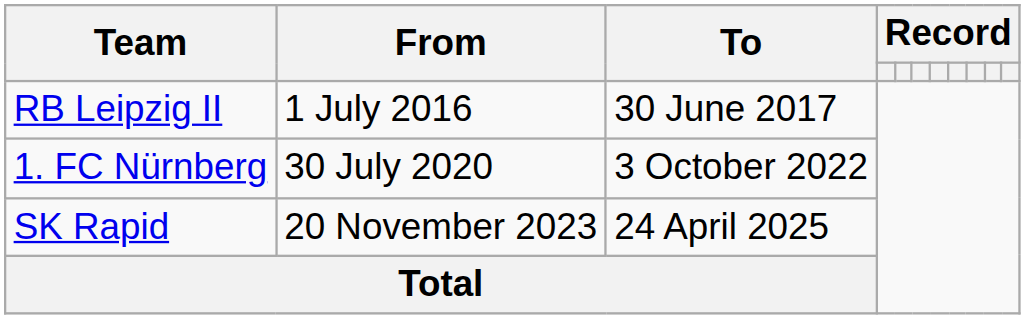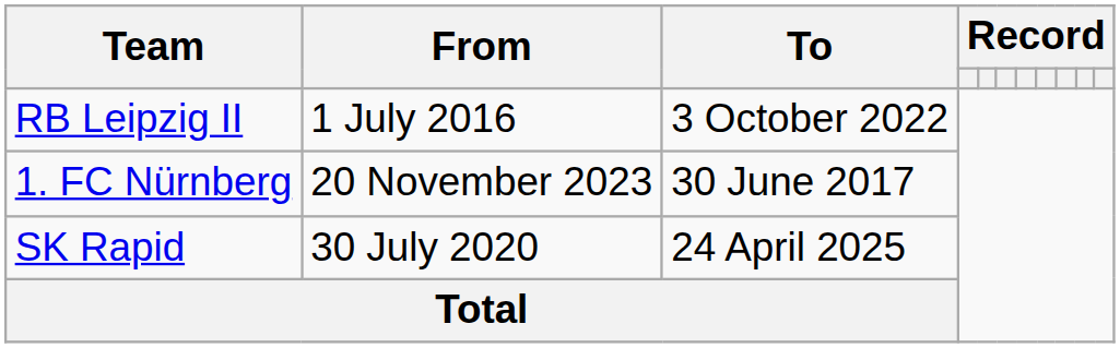RB Leipzig II | To: 30 June 2017 -> 3 October 2022
1. FC Nürnberg | From: 30 July 2020 -> 20 November 2023
1. FC Nürnberg | To: 3 October 2022 -> 30 June 2017
SK Rapid | From: 20 November 2023 -> 30 July 2020
